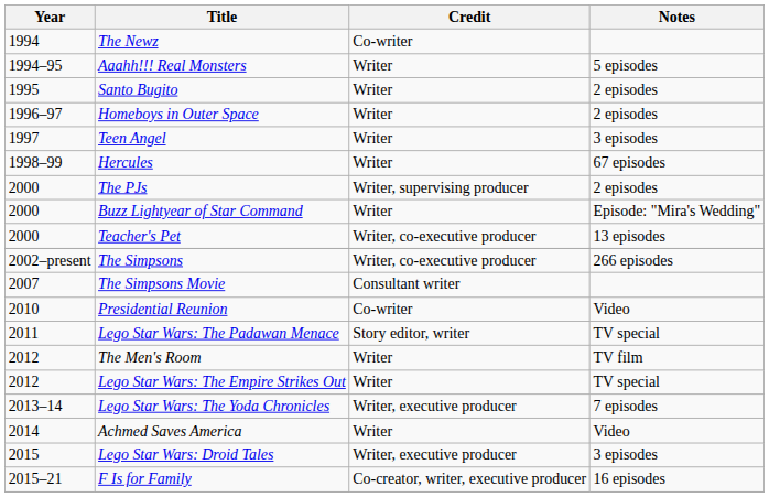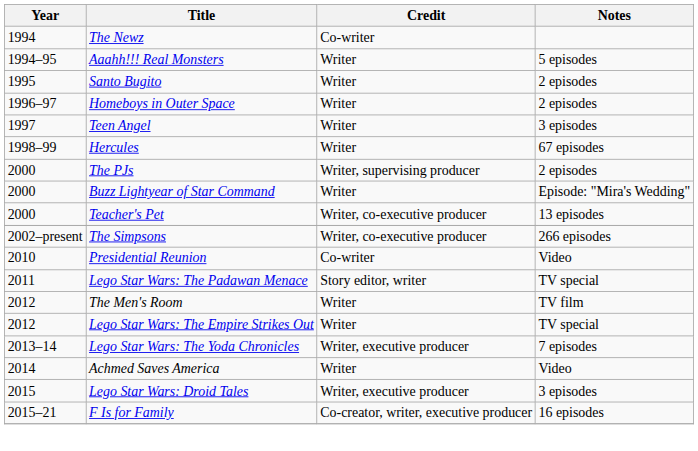- row: 2007 | The Simpsons Movie | Consultant writer
